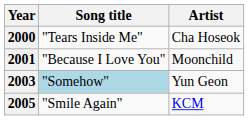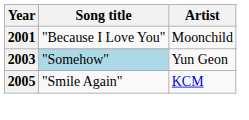- row: 2000 | "Tears Inside Me" | Cha Hoseok
